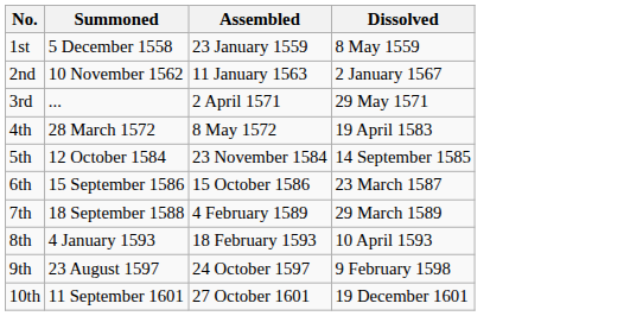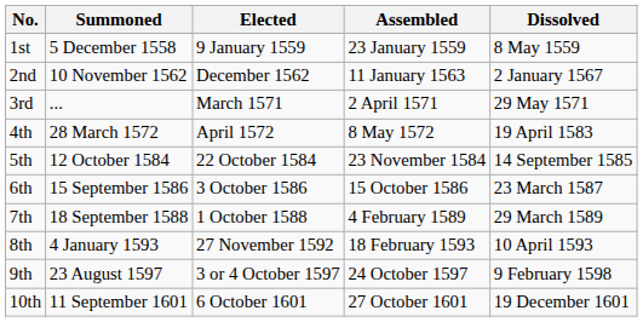+ column: Elected | 9 January 1559 | December 1562 | March 1571 | April 1572 | 22 October 1584 | 3 October 1586 | 1 October 1588 | 27 November 1592 | 3 or 4 October 1597 | 6 October 1601
